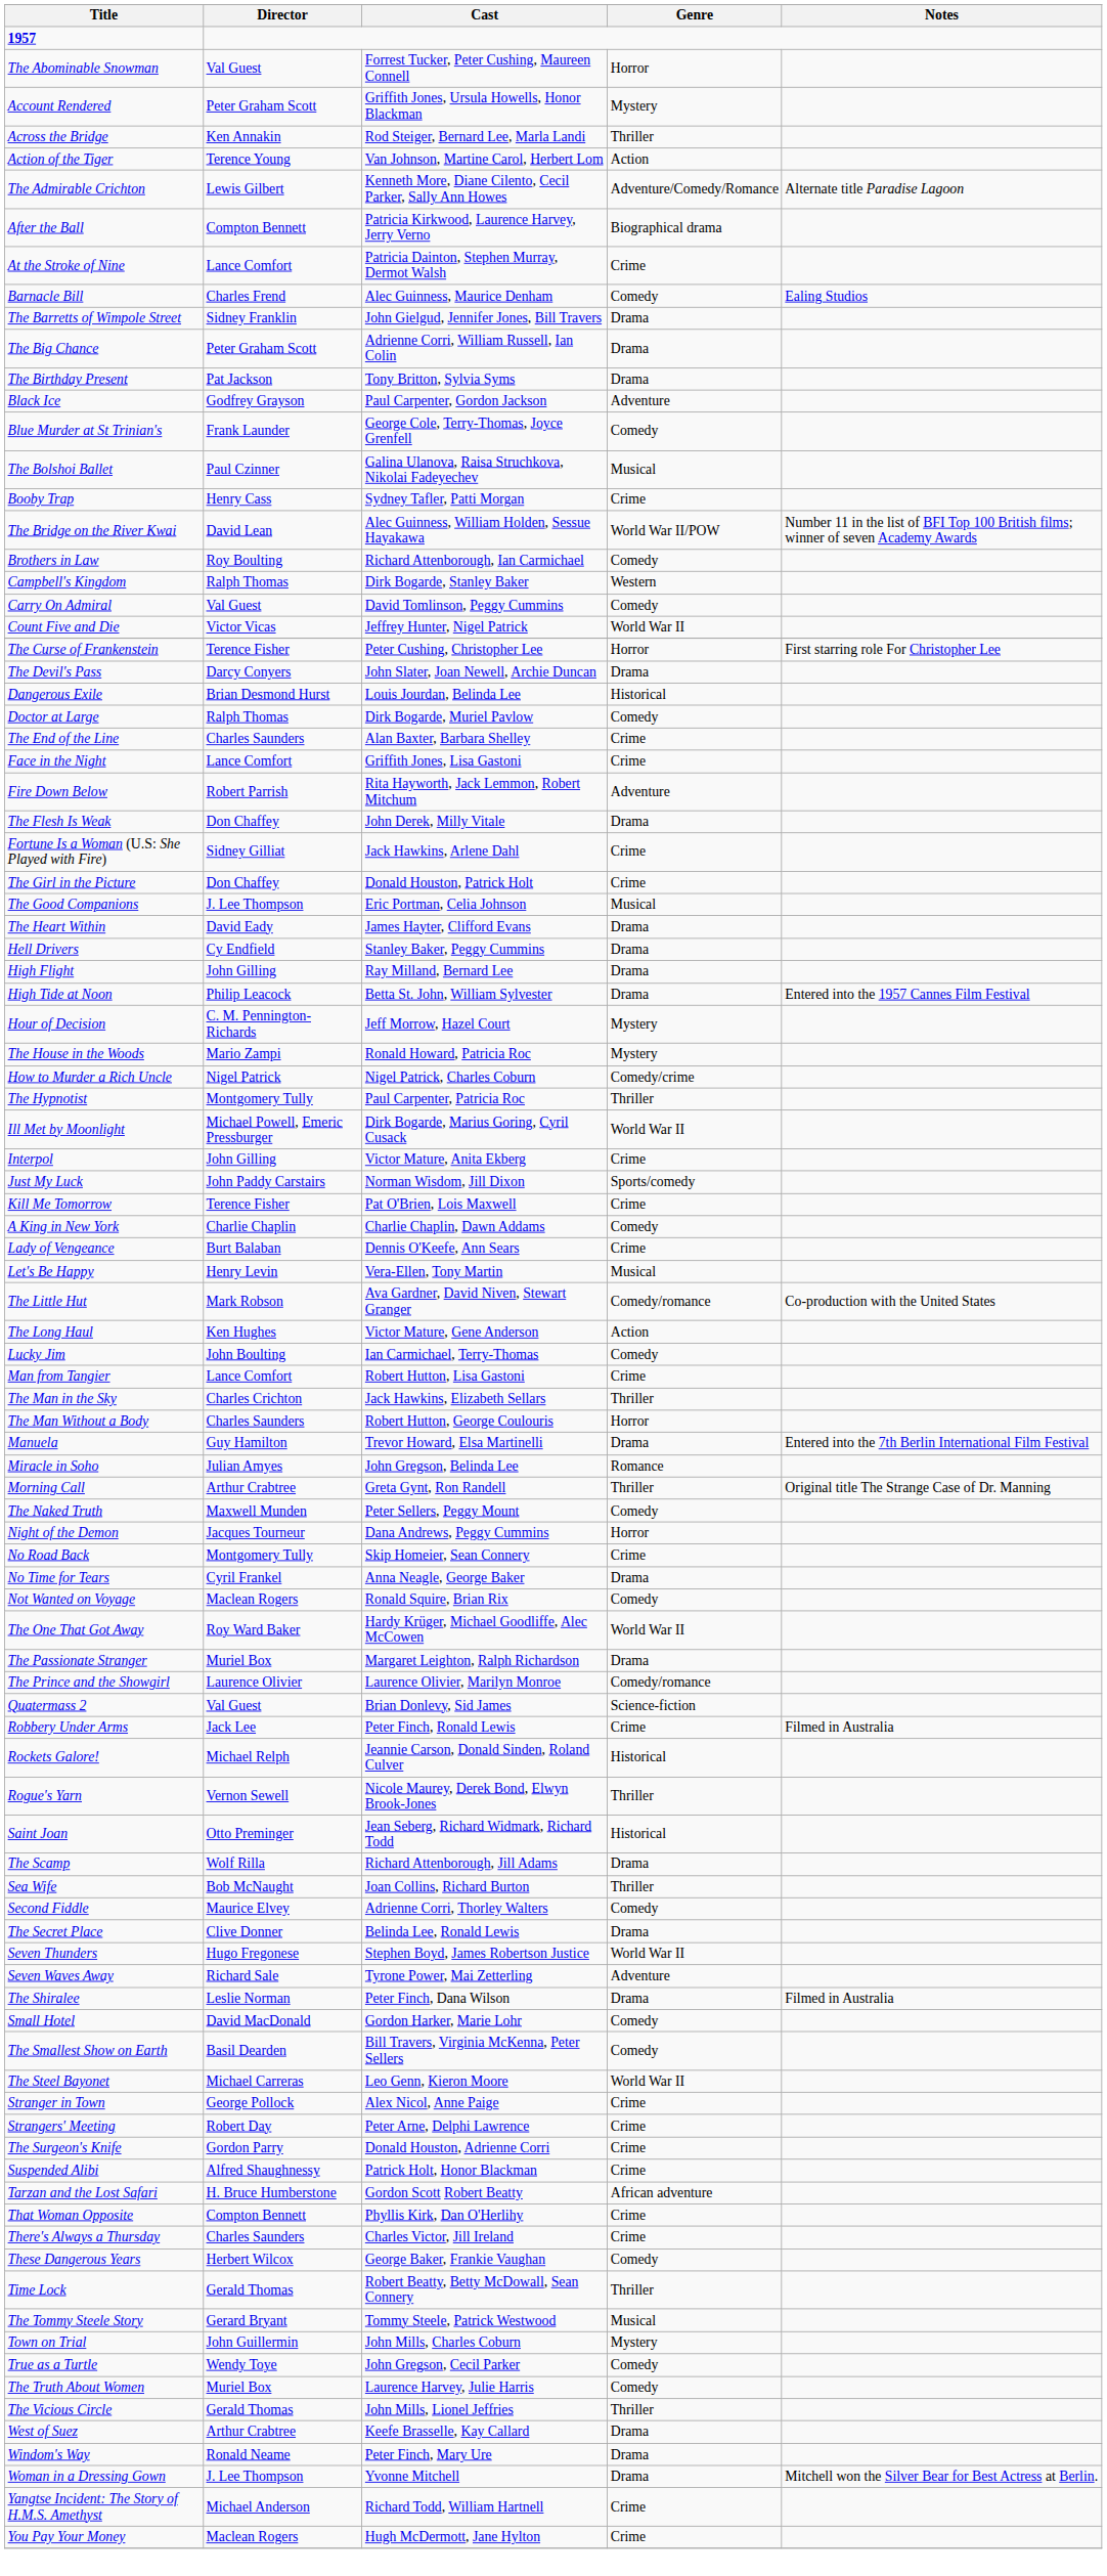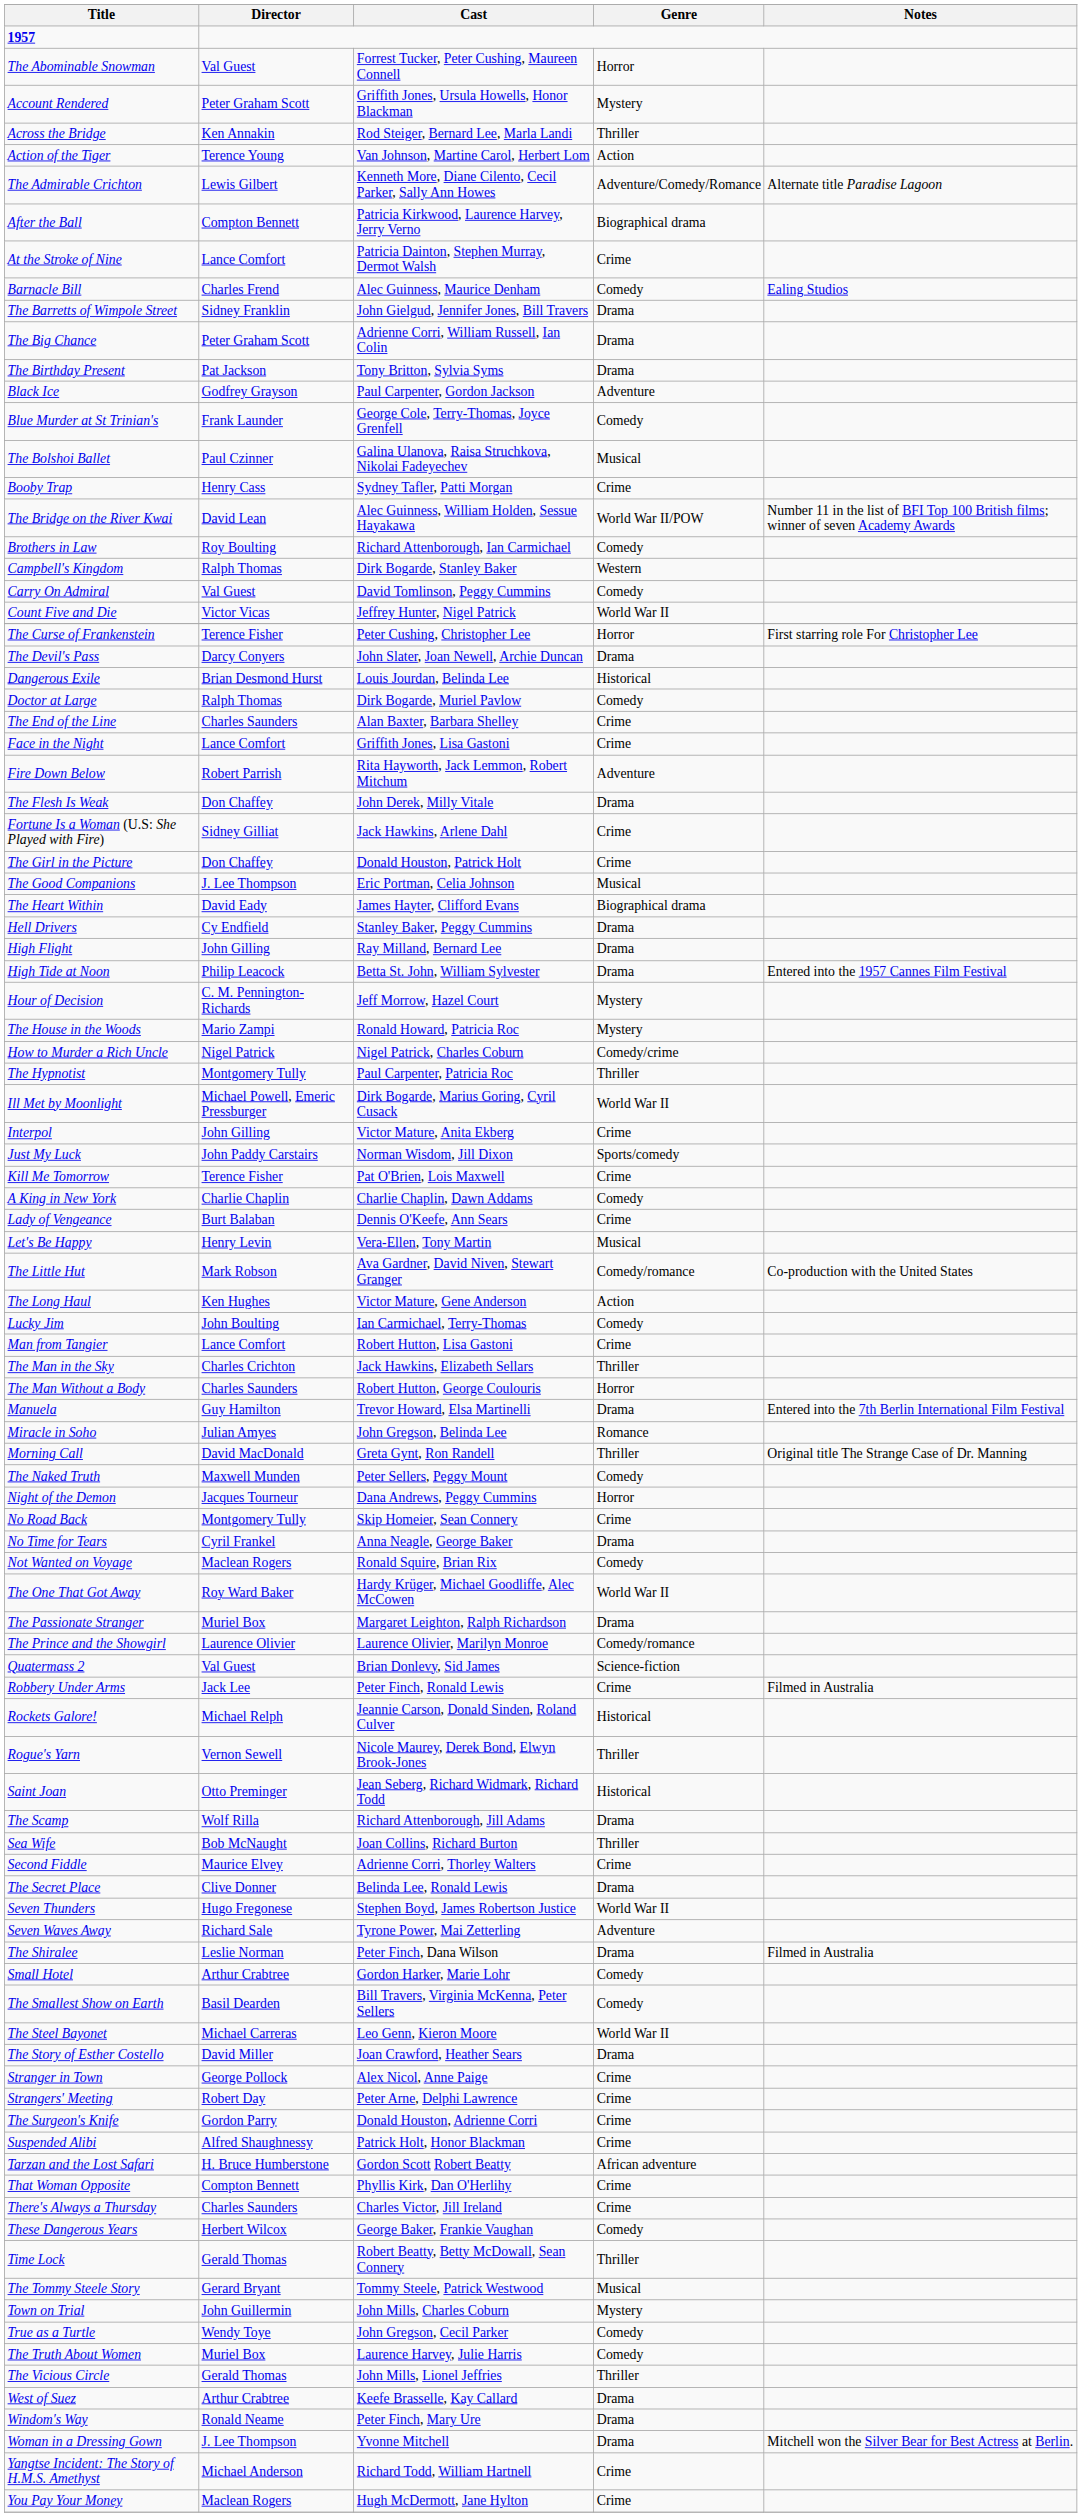The Heart Within | Genre: Drama -> Biographical drama
Morning Call | Director: Arthur Crabtree -> David MacDonald
Second Fiddle | Genre: Comedy -> Crime
Small Hotel | Director: David MacDonald -> Arthur Crabtree
+ row: The Story of Esther Costello | David Miller | Joan Crawford, Heather Sears | Drama
